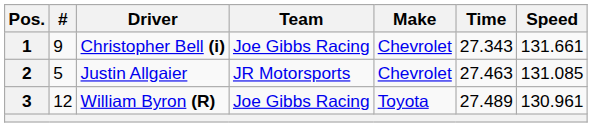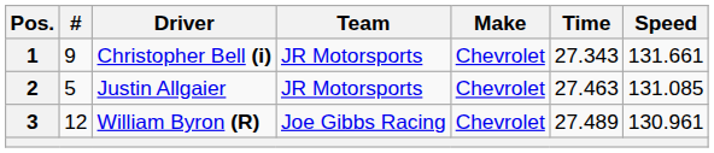1 | Team: Joe Gibbs Racing -> JR Motorsports
3 | Make: Toyota -> Chevrolet
